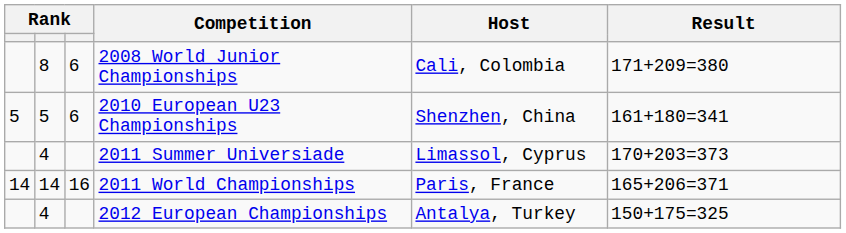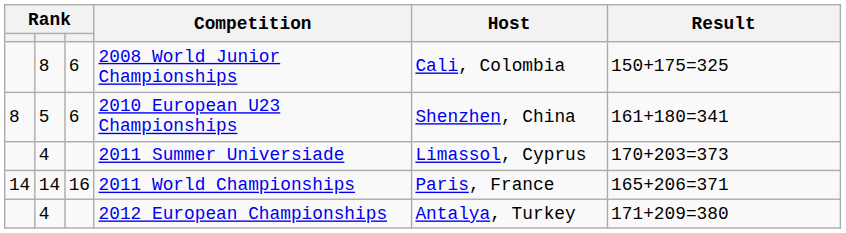2008 World Junior Championships | Result: 171+209=380 -> 150+175=325
2010 European U23 Championships | column 1: 5 -> 8
2012 European Championships | Result: 150+175=325 -> 171+209=380
